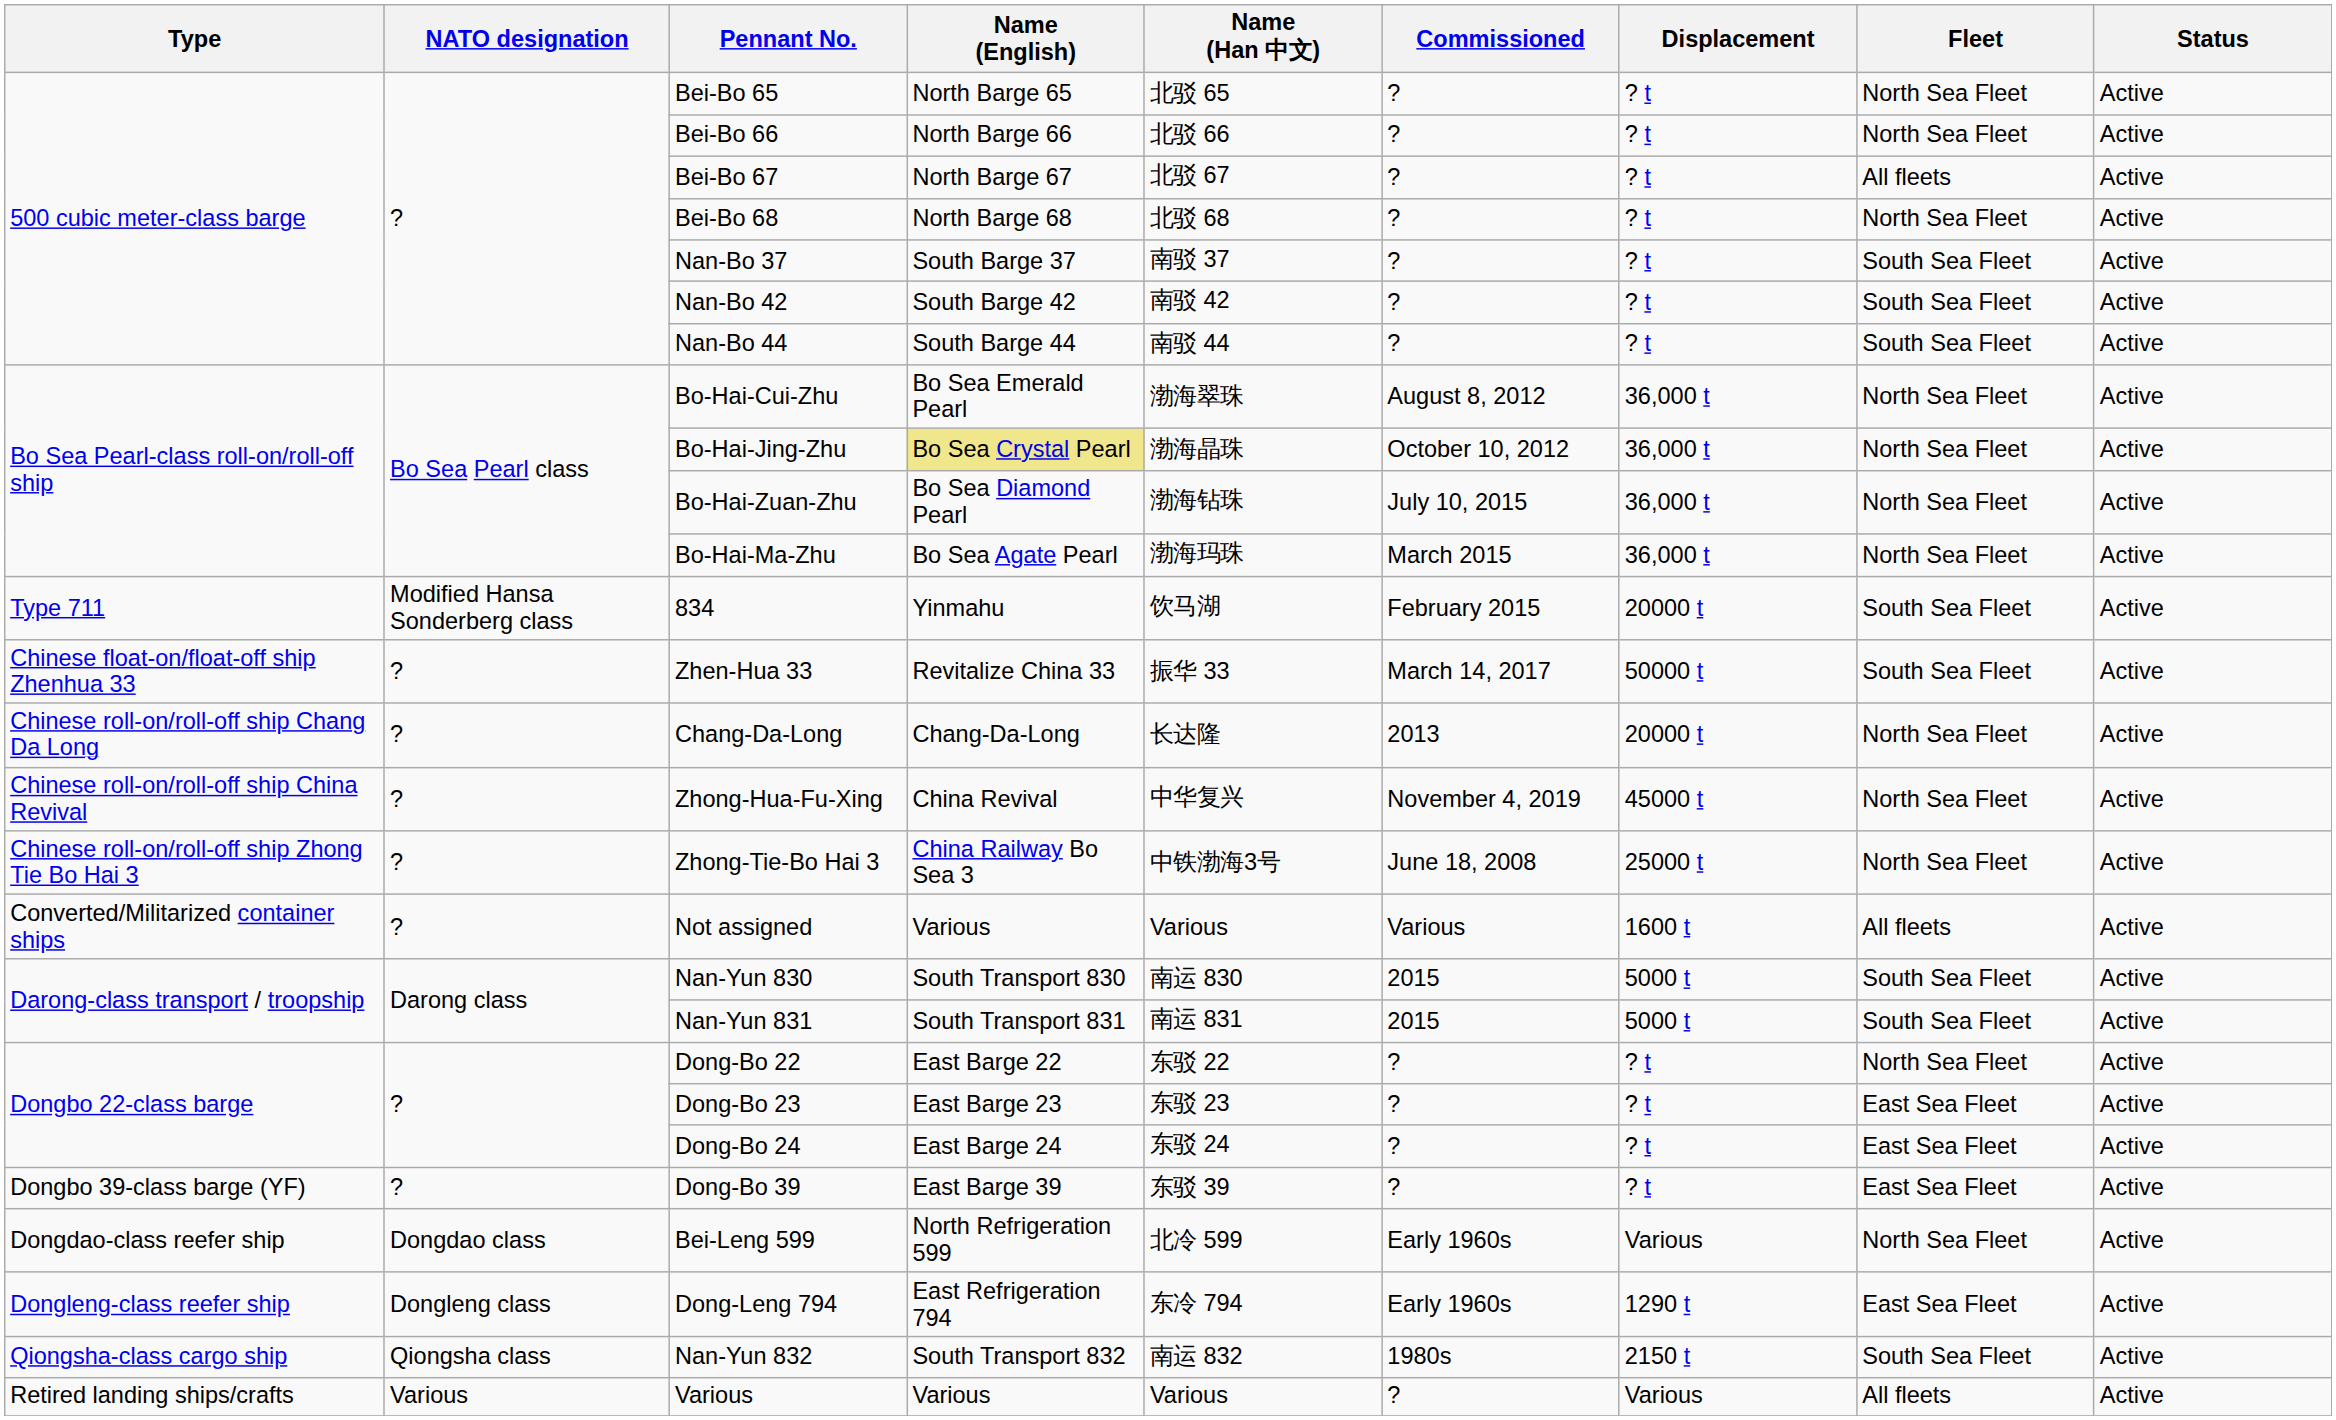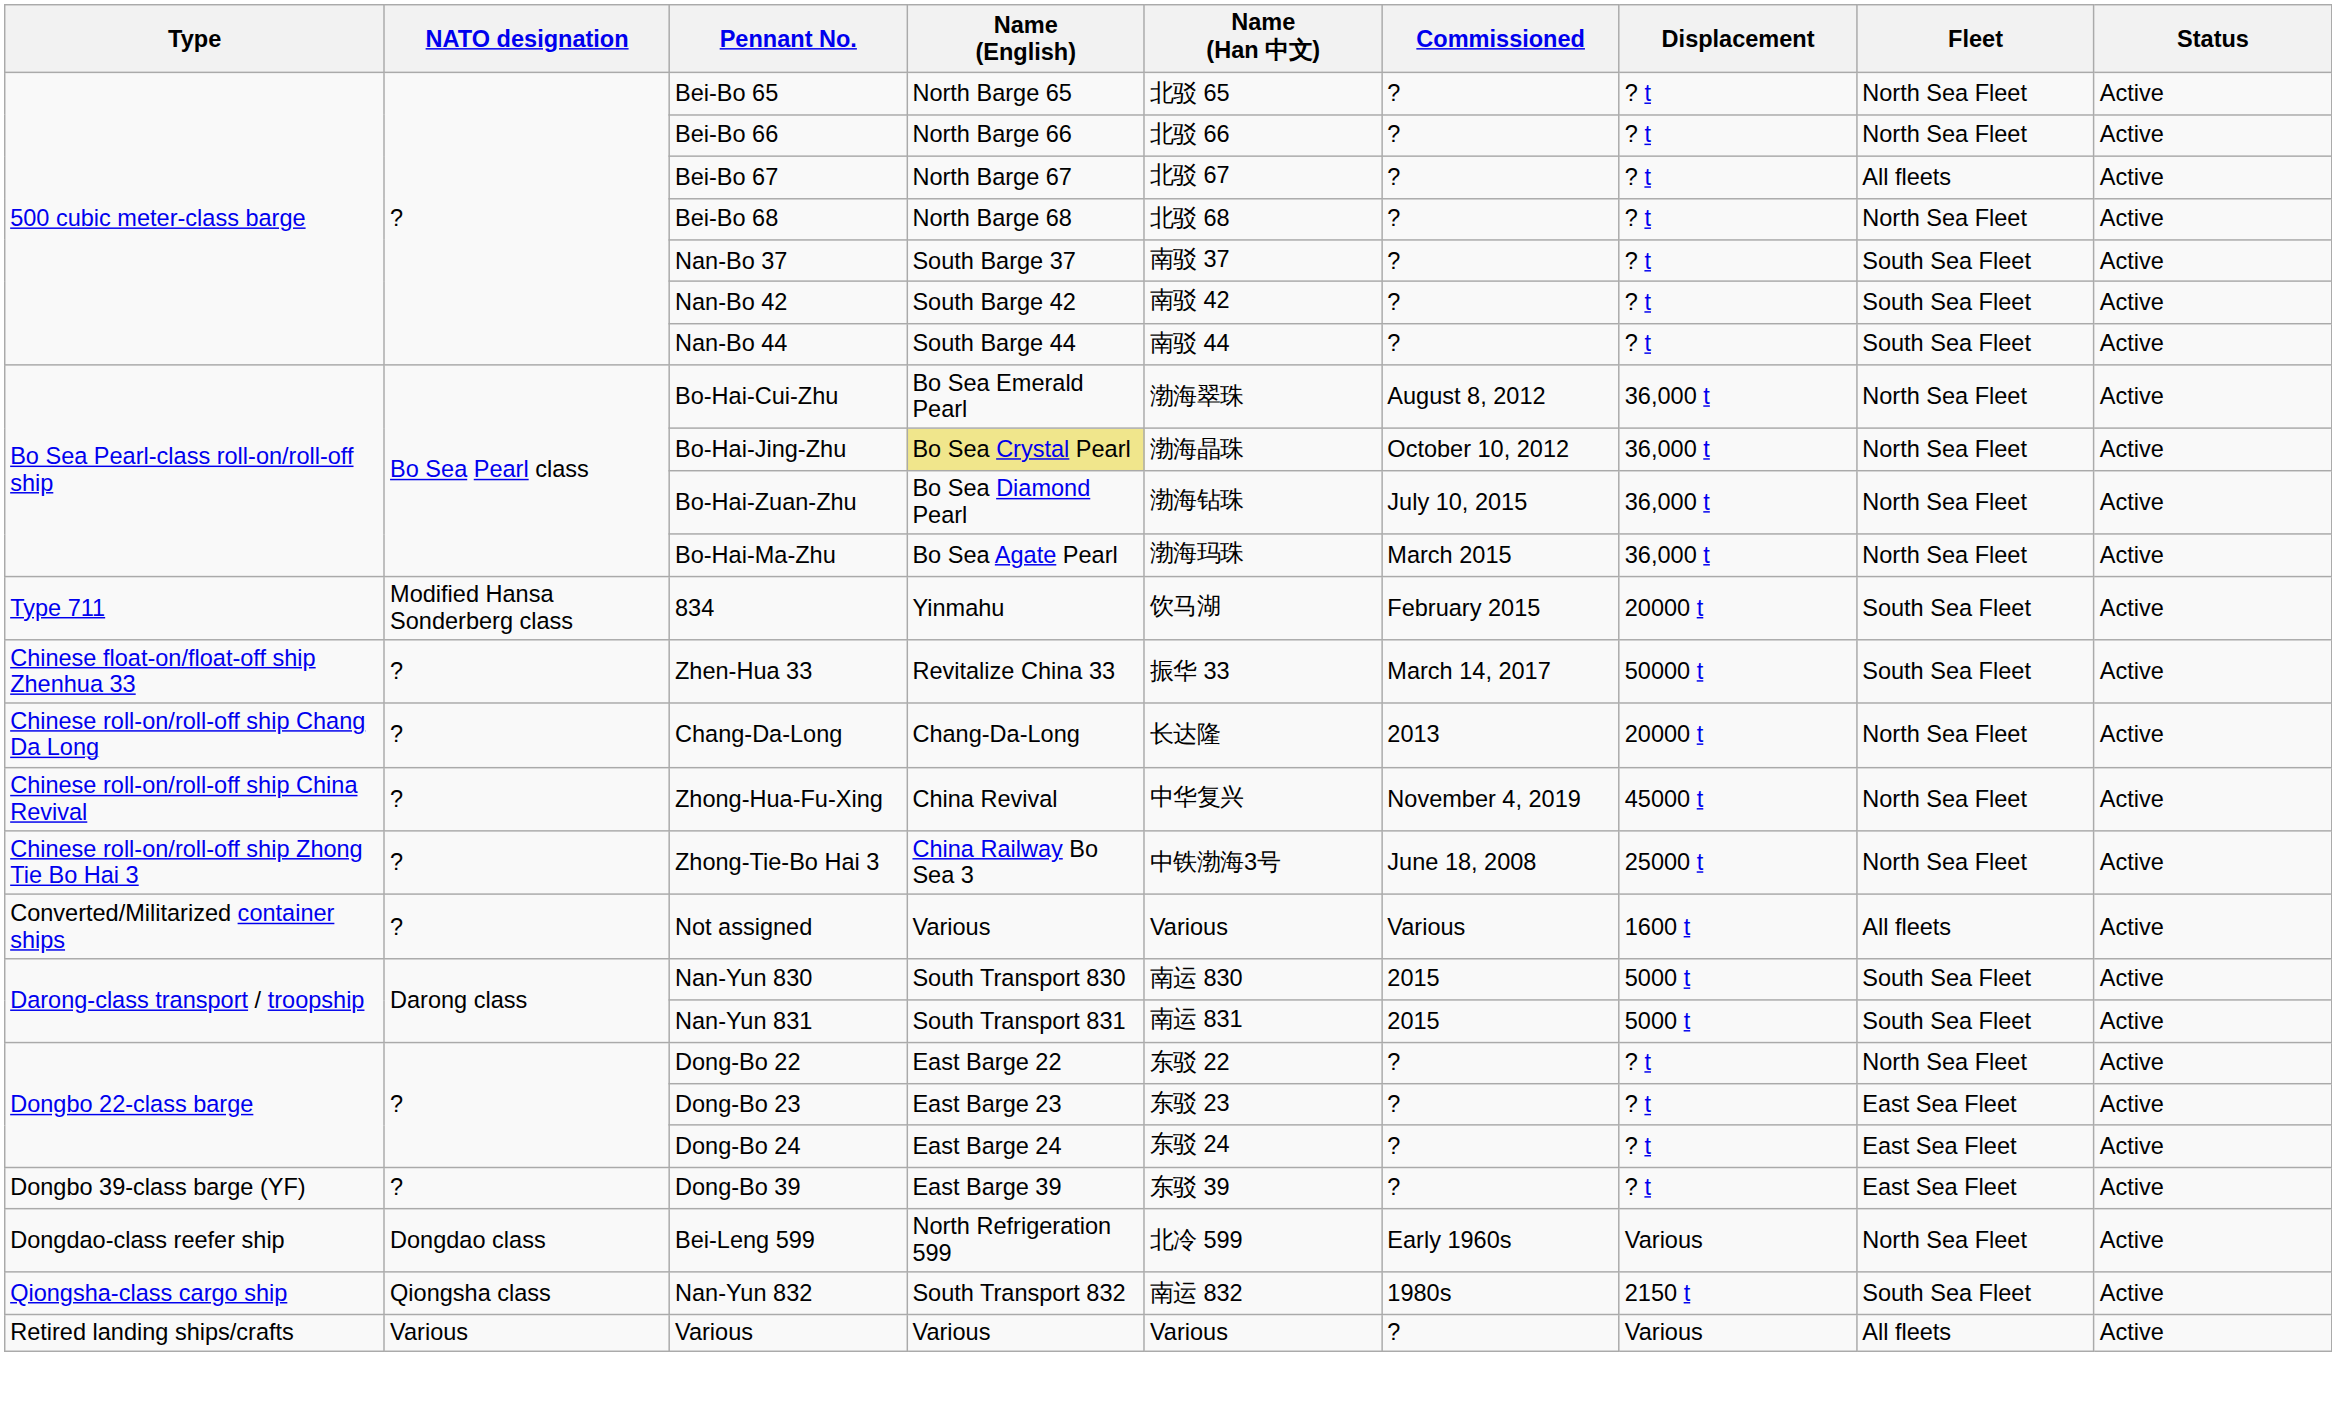- row: Dongleng-class reefer ship | Dongleng class | Dong-Leng 794 | East Refrigeration 794 | 东冷 794 | Early 1960s | 1290 t | East Sea Fleet | Active
